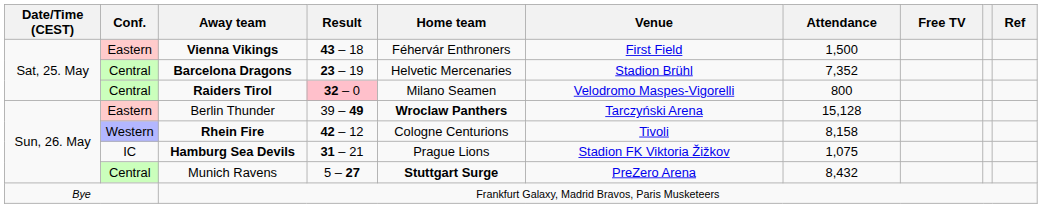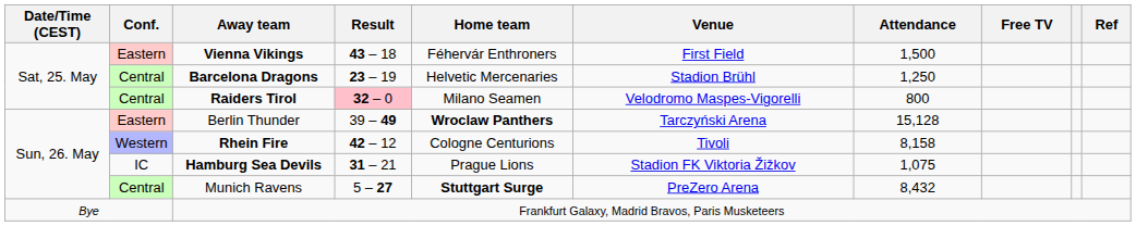Barcelona Dragons | Attendance: 7,352 -> 1,250
